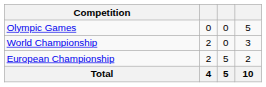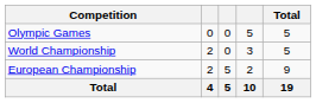+ column: Total | 5 | 5 | 9 | 19
